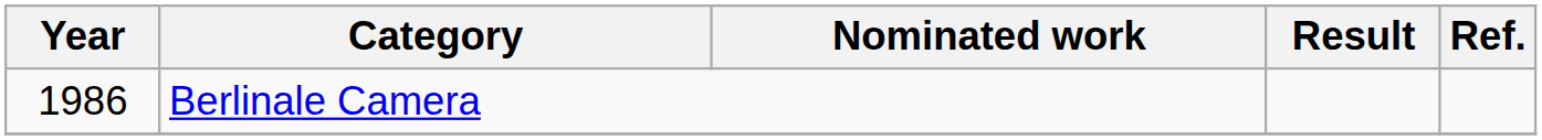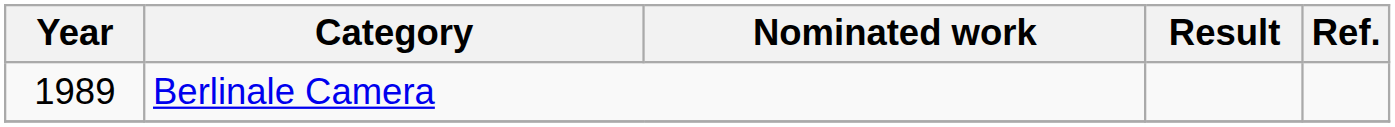Berlinale Camera | Year: 1986 -> 1989
